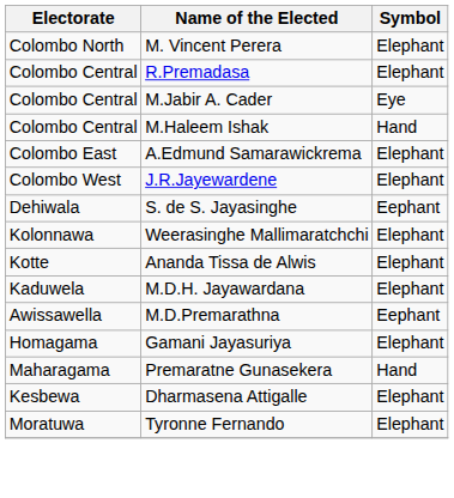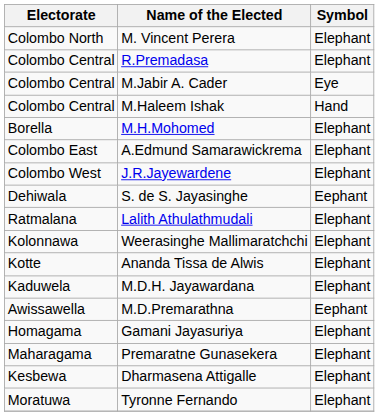+ row: Borella | M.H.Mohomed | Elephant
+ row: Ratmalana | Lalith Athulathmudali | Elephant
Premaratne Gunasekera | Symbol: Hand -> Elephant
